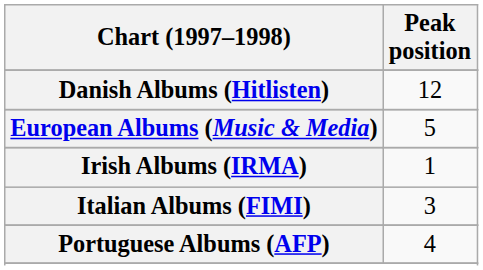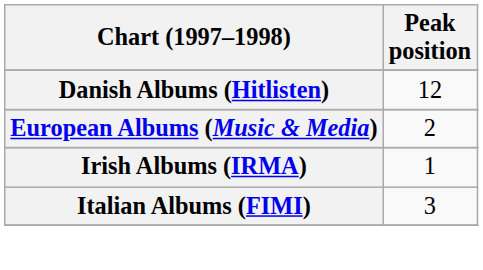European Albums (Music & Media) | Peak position: 5 -> 2
- row: Portuguese Albums (AFP) | 4
